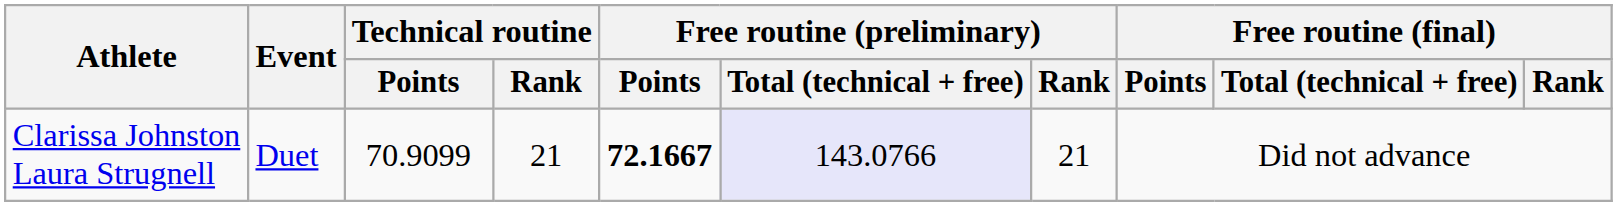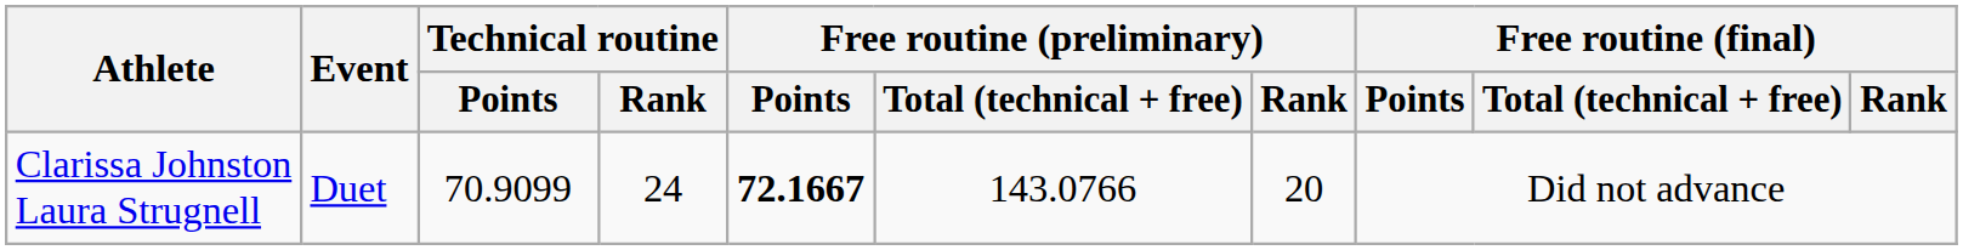Clarissa Johnston Laura Strugnell | Technical routine / Rank: 21 -> 24
Clarissa Johnston Laura Strugnell | Free routine (preliminary) / Total (technical + free): lavender background -> no background
Clarissa Johnston Laura Strugnell | Free routine (preliminary) / Rank: 21 -> 20
